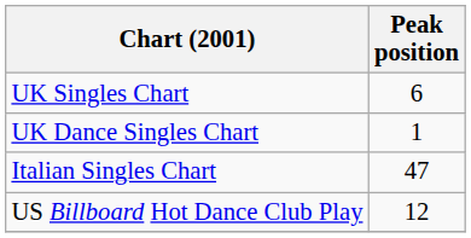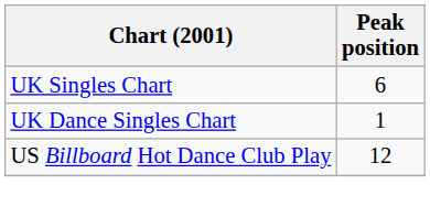- row: Italian Singles Chart | 47
